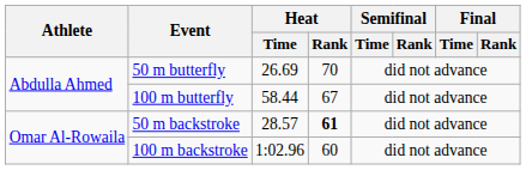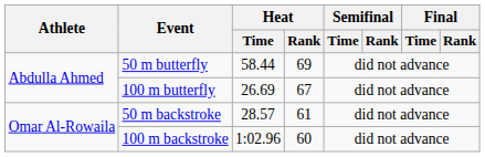50 m butterfly | Heat / Time: 26.69 -> 58.44
50 m butterfly | Heat / Rank: 70 -> 69
100 m butterfly | Heat / Time: 58.44 -> 26.69
50 m backstroke | Heat / Rank: bold -> normal
